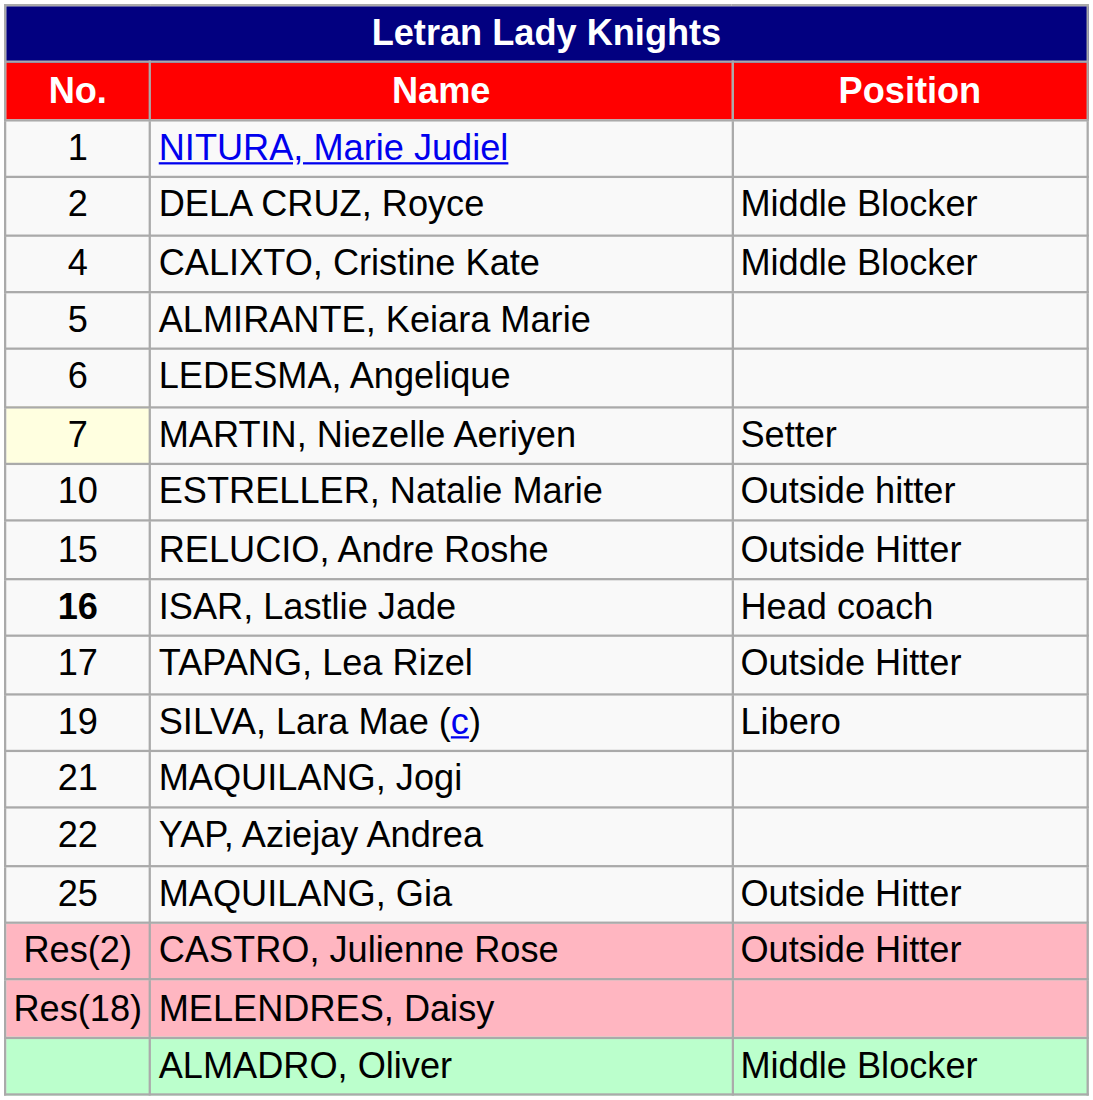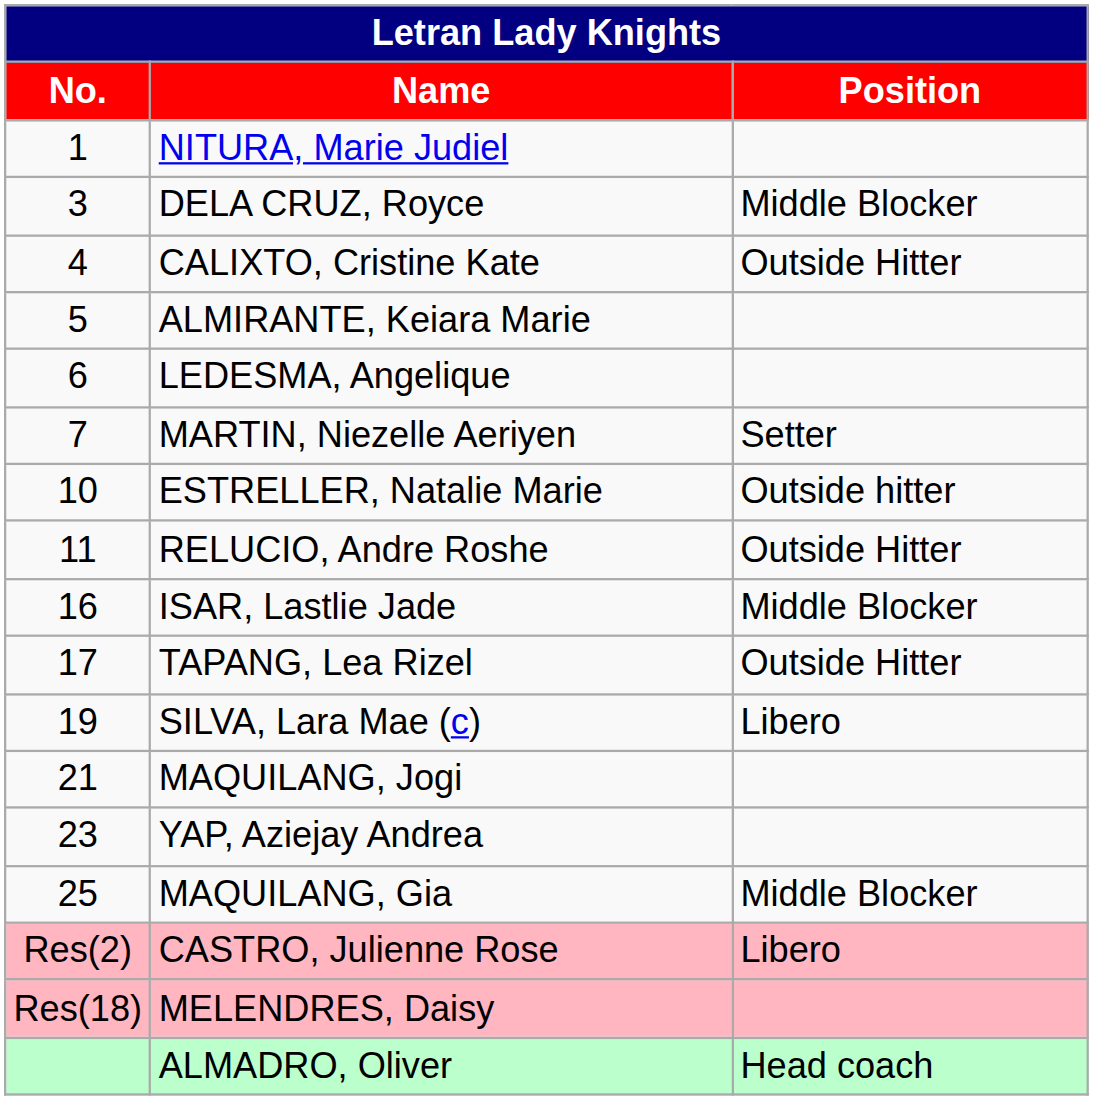DELA CRUZ, Royce | No.: 2 -> 3
CALIXTO, Cristine Kate | Position: Middle Blocker -> Outside Hitter
MARTIN, Niezelle Aeriyen | No.: lightyellow background -> no background
RELUCIO, Andre Roshe | No.: 15 -> 11
ISAR, Lastlie Jade | No.: bold -> normal
ISAR, Lastlie Jade | Position: Head coach -> Middle Blocker
YAP, Aziejay Andrea | No.: 22 -> 23
MAQUILANG, Gia | Position: Outside Hitter -> Middle Blocker
CASTRO, Julienne Rose | Position: Outside Hitter -> Libero
ALMADRO, Oliver | Position: Middle Blocker -> Head coach
